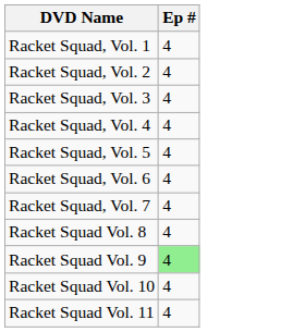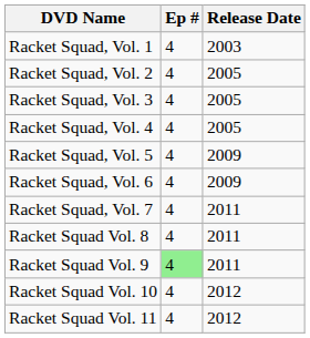+ column: Release Date | 2003 | 2005 | 2005 | 2005 | 2009 | 2009 | 2011 | 2011 | 2011 | 2012 | 2012
